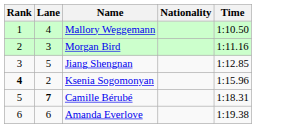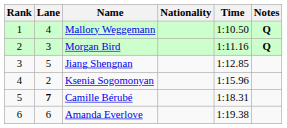+ column: Notes | Q | Q
Ksenia Sogomonyan | Rank: bold -> normal
